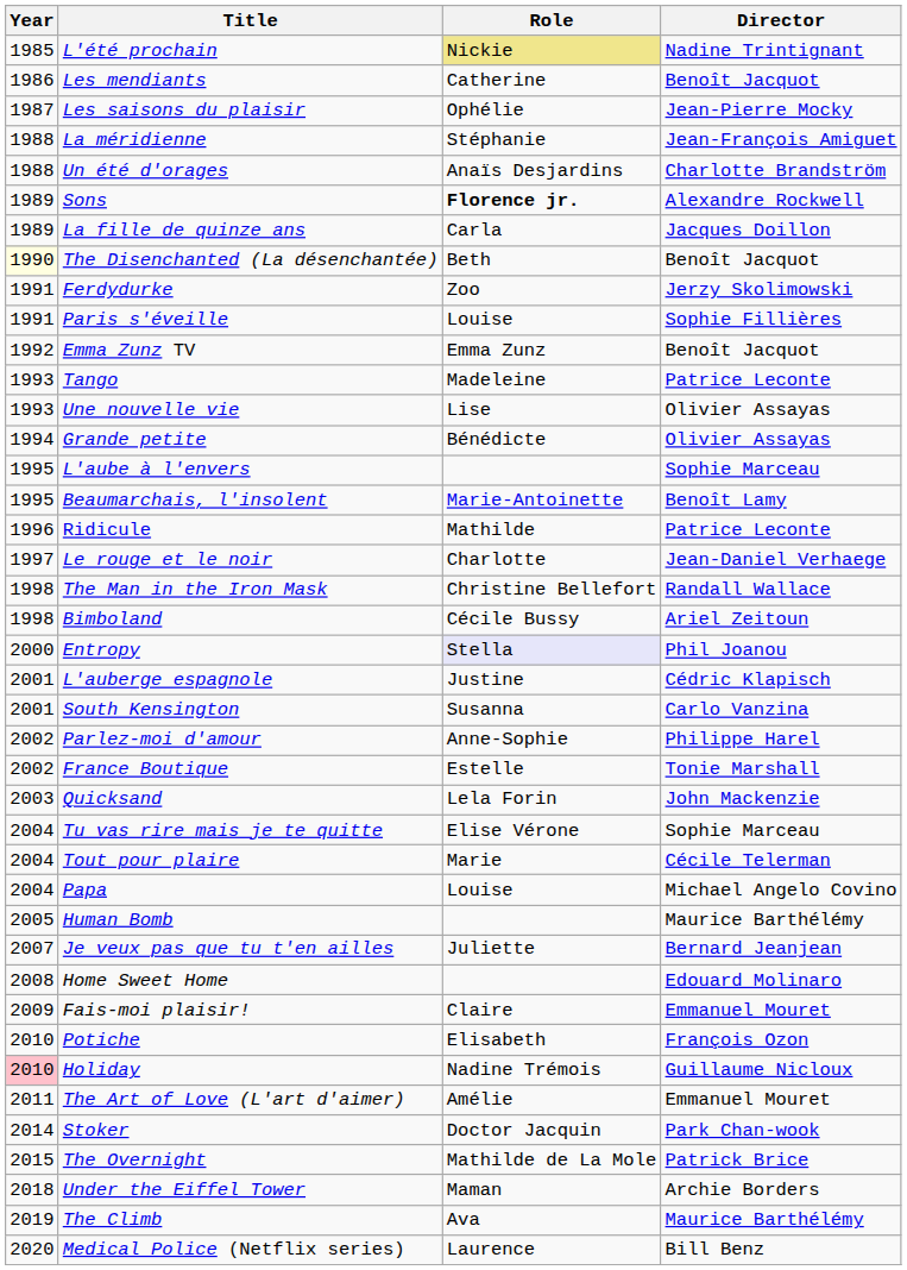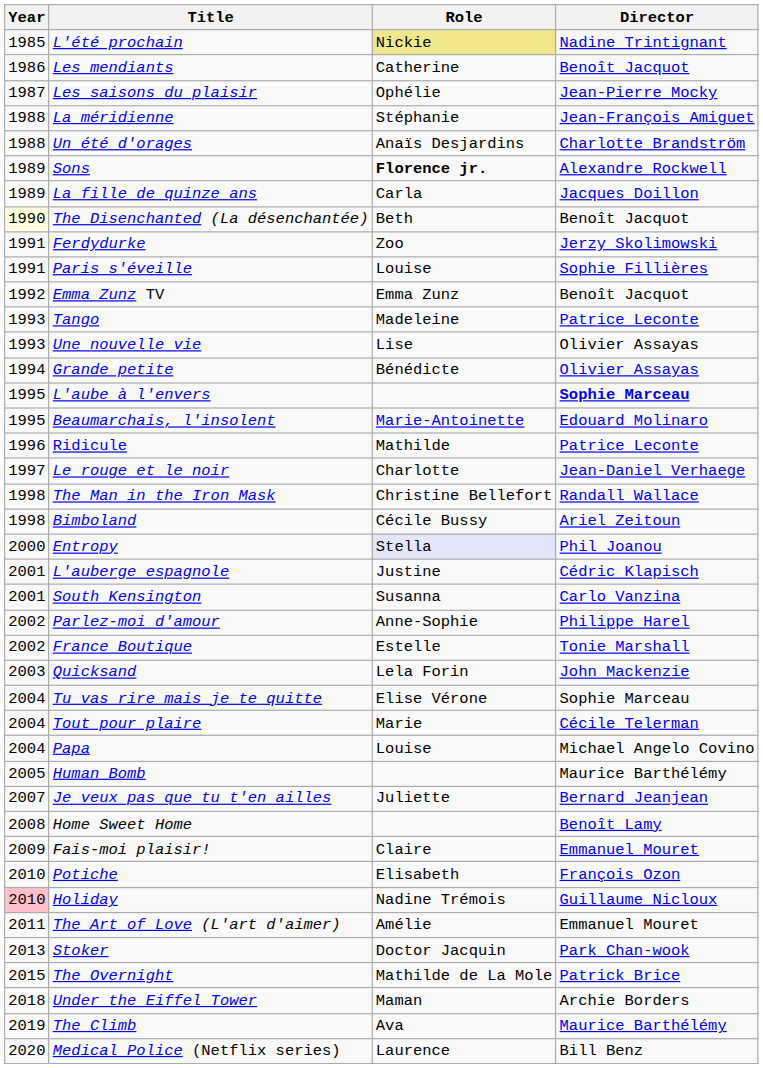L'aube à l'envers | Director: normal -> bold
Beaumarchais, l'insolent | Director: Benoît Lamy -> Edouard Molinaro
Home Sweet Home | Director: Edouard Molinaro -> Benoît Lamy
Stoker | Year: 2014 -> 2013
